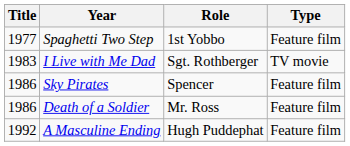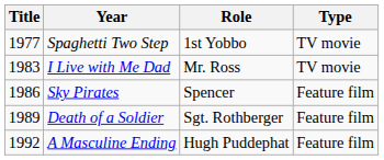Spaghetti Two Step | Type: Feature film -> TV movie
I Live with Me Dad | Role: Sgt. Rothberger -> Mr. Ross
Death of a Soldier | Title: 1986 -> 1989
Death of a Soldier | Role: Mr. Ross -> Sgt. Rothberger
